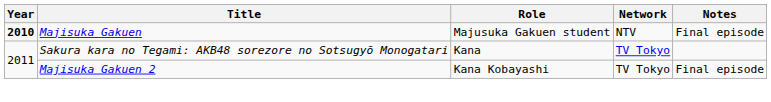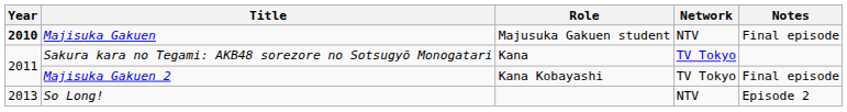+ row: 2013 | So Long! | NTV | Episode 2
